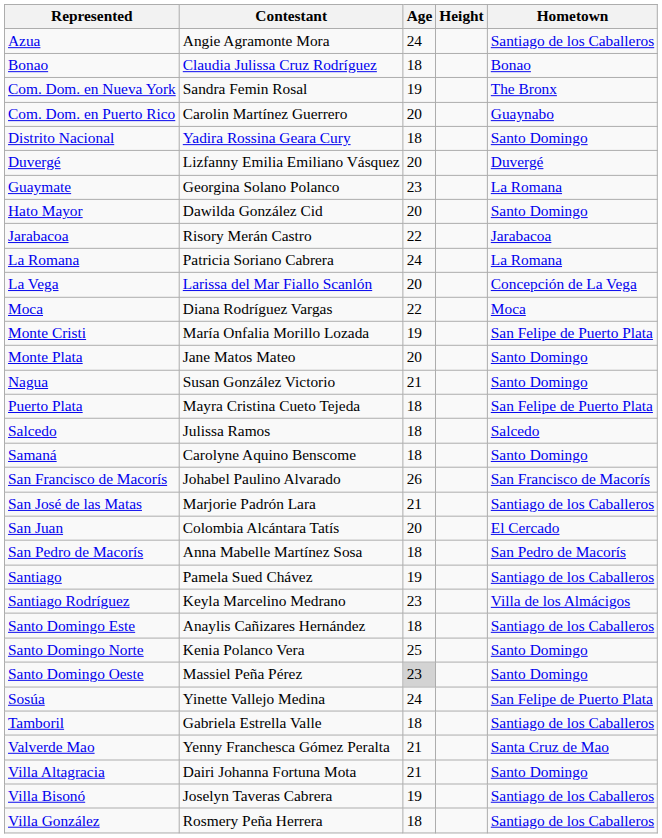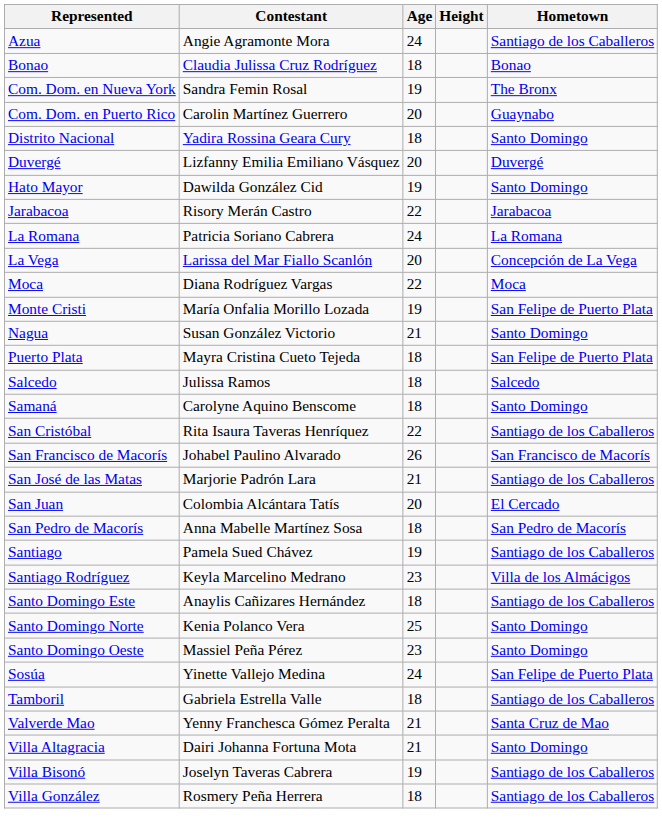- row: Guaymate | Georgina Solano Polanco | 23 | La Romana
Hato Mayor | Age: 20 -> 19
- row: Monte Plata | Jane Matos Mateo | 20 | Santo Domingo
+ row: San Cristóbal | Rita Isaura Taveras Henríquez | 22 | Santiago de los Caballeros
Santo Domingo Oeste | Age: lightgrey background -> no background
